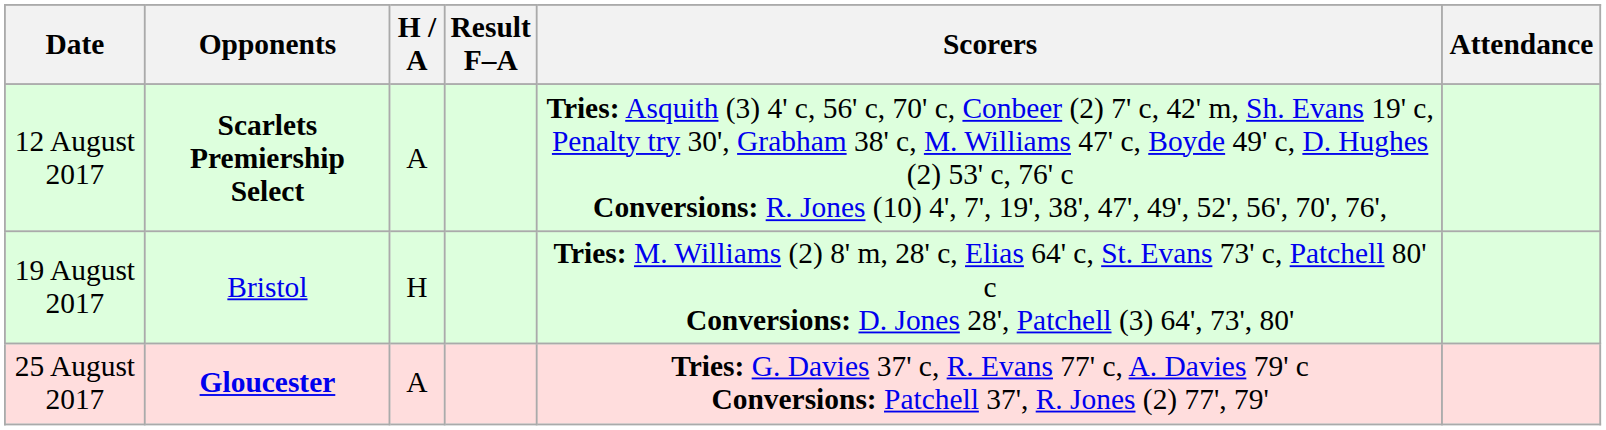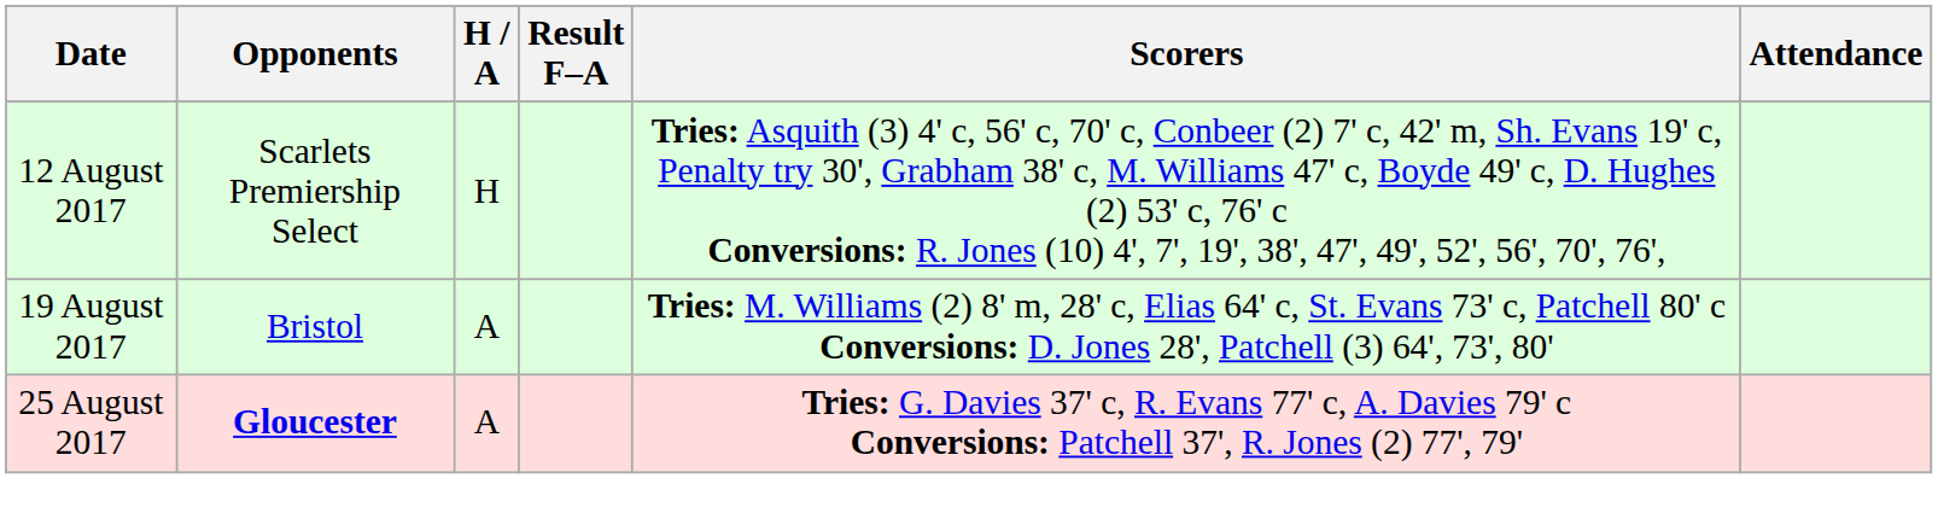12 August 2017 | Opponents: bold -> normal
12 August 2017 | H / A: A -> H
19 August 2017 | H / A: H -> A
